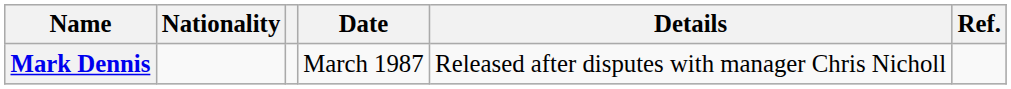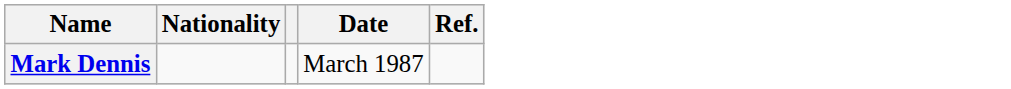- column: Details | Released after disputes with manager Chris Nicholl
